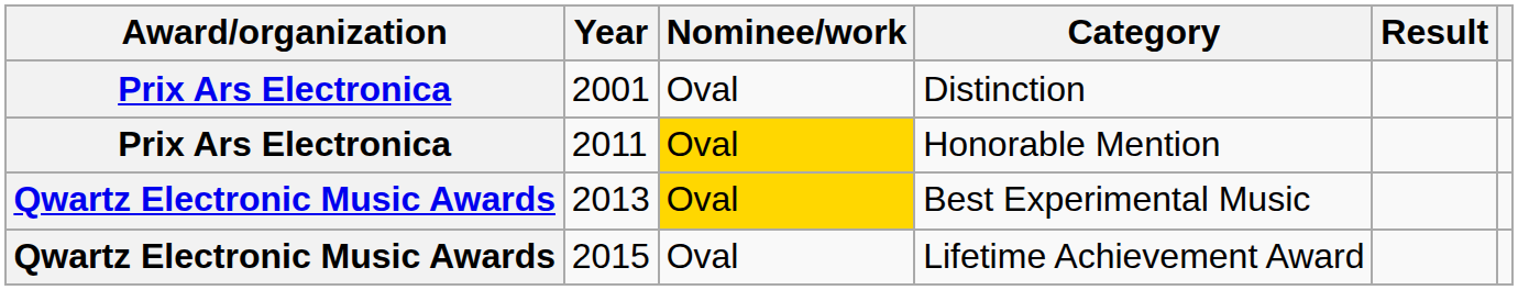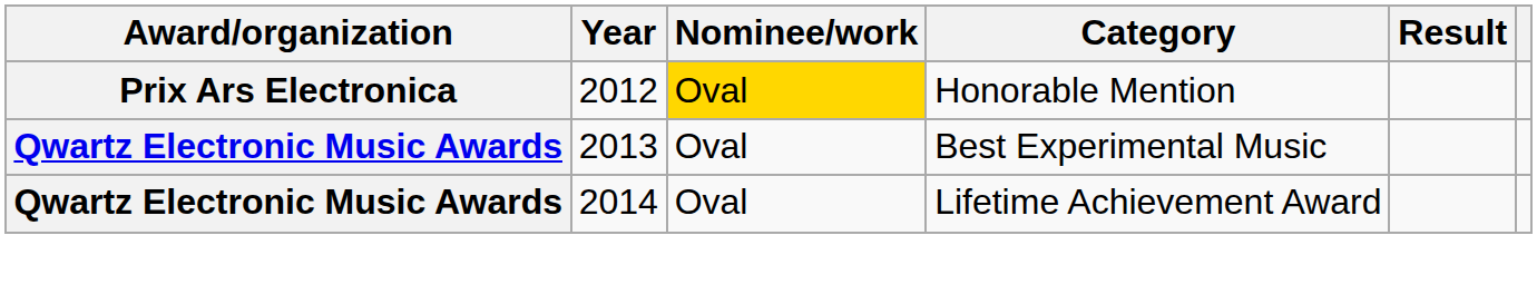- row: Prix Ars Electronica | 2001 | Oval | Distinction
Honorable Mention | Year: 2011 -> 2012
Best Experimental Music | Nominee/work: gold background -> no background
Lifetime Achievement Award | Year: 2015 -> 2014
